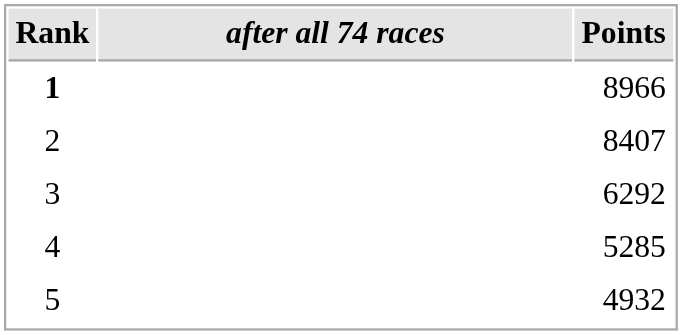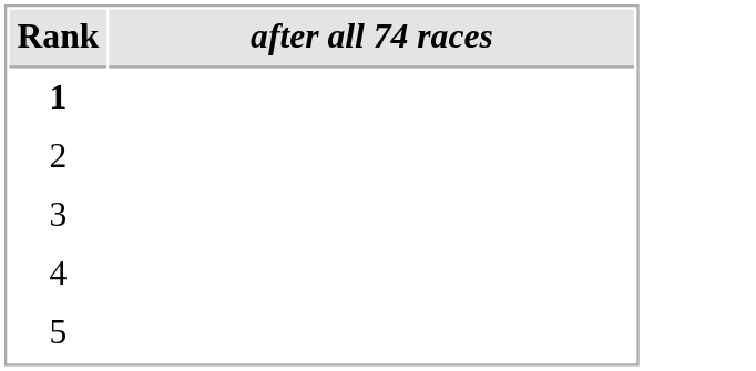- column: Points | 8966 | 8407 | 6292 | 5285 | 4932
